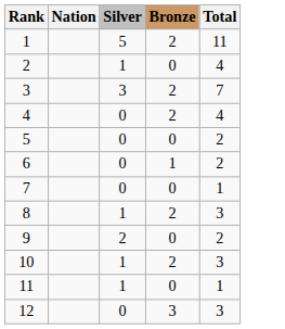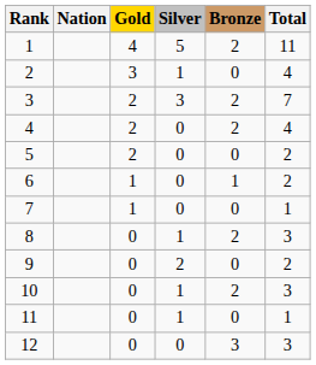+ column: Gold | 4 | 3 | 2 | 2 | 2 | 1 | 1 | 0 | 0 | 0 | 0 | 0
